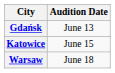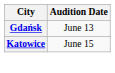- row: Warsaw | June 18
